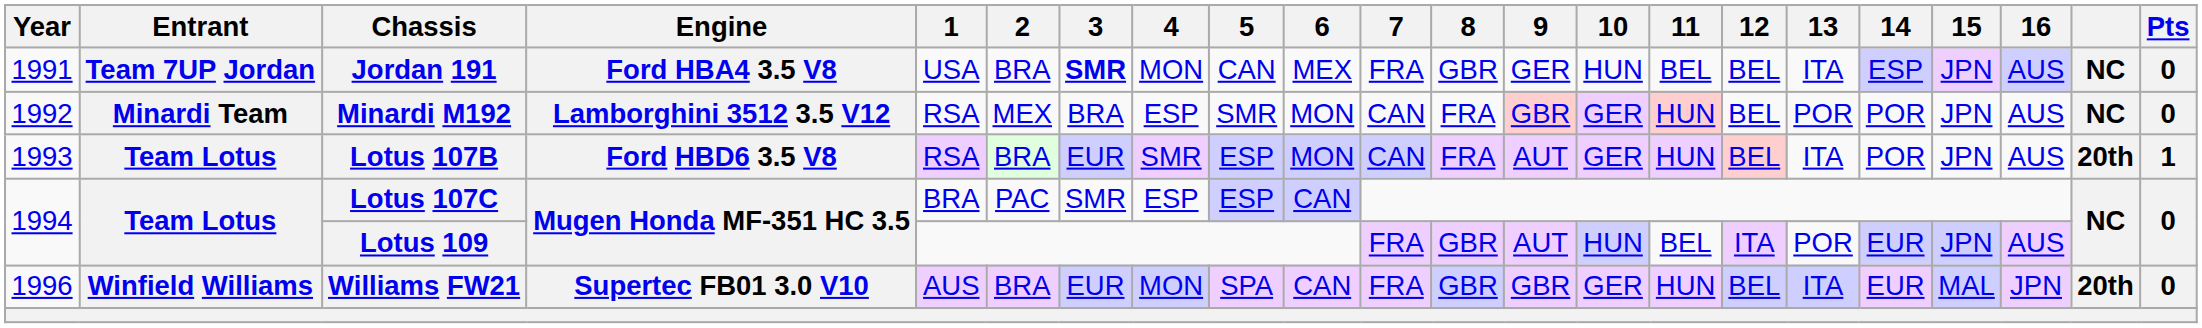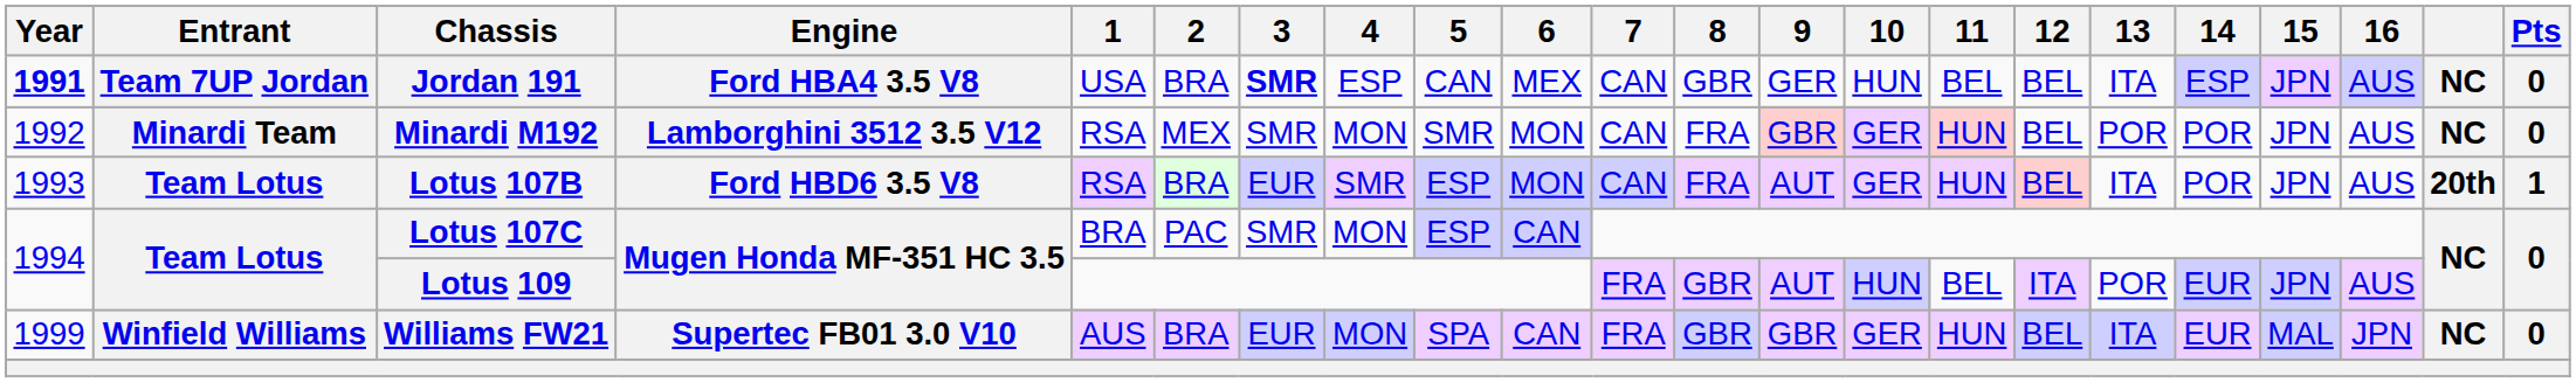Jordan 191 | Year: normal -> bold
Jordan 191 | 4: MON -> ESP
Jordan 191 | 7: FRA -> CAN
Minardi M192 | 3: BRA -> SMR
Minardi M192 | 4: ESP -> MON
Lotus 107C | 4: ESP -> MON
Williams FW21 | Year: 1996 -> 1999
Williams FW21 | column 21: 20th -> NC
